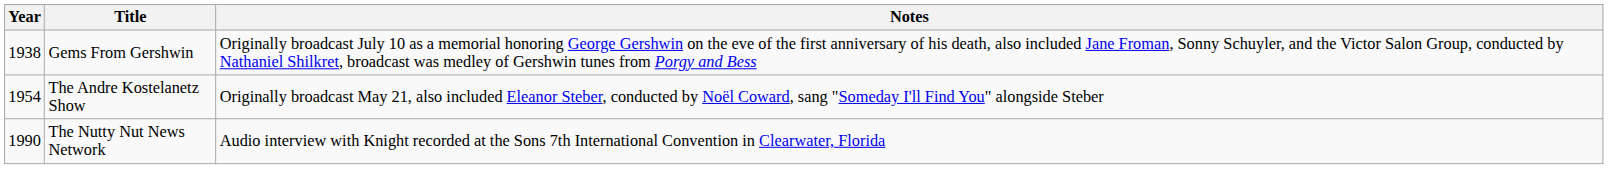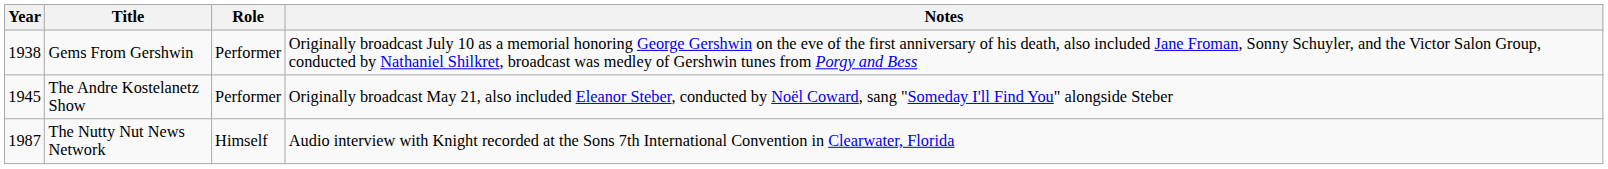+ column: Role | Performer | Performer | Himself
The Andre Kostelanetz Show | Year: 1954 -> 1945
The Nutty Nut News Network | Year: 1990 -> 1987
